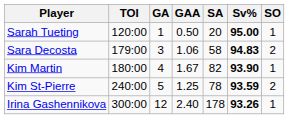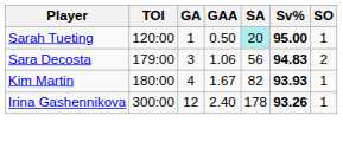Sarah Tueting | SA: no background -> paleturquoise background
Sara Decosta | SA: 58 -> 56
Kim Martin | Sv%: 93.90 -> 93.93
- row: Kim St-Pierre | 240:00 | 5 | 1.25 | 78 | 93.59 | 2
